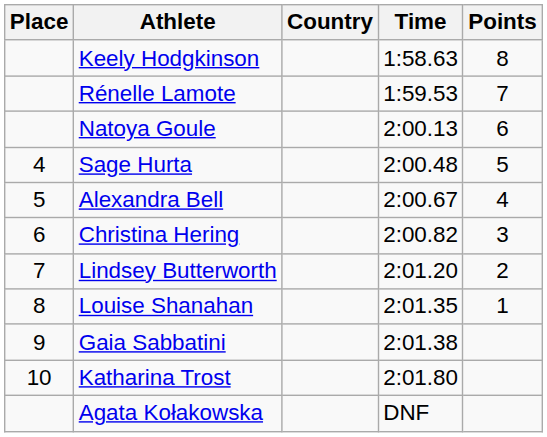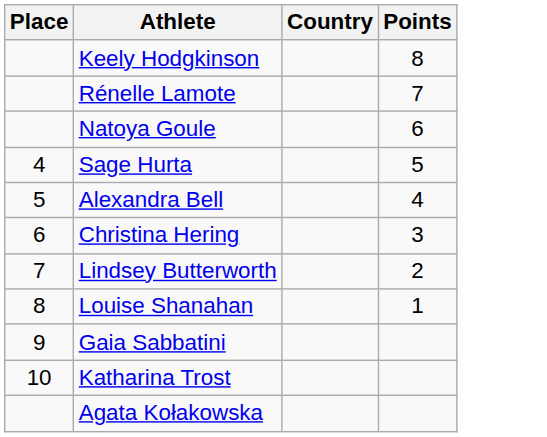- column: Time | 1:58.63 | 1:59.53 | 2:00.13 | 2:00.48 | 2:00.67 | 2:00.82 | 2:01.20 | 2:01.35 | 2:01.38 | 2:01.80 | DNF
